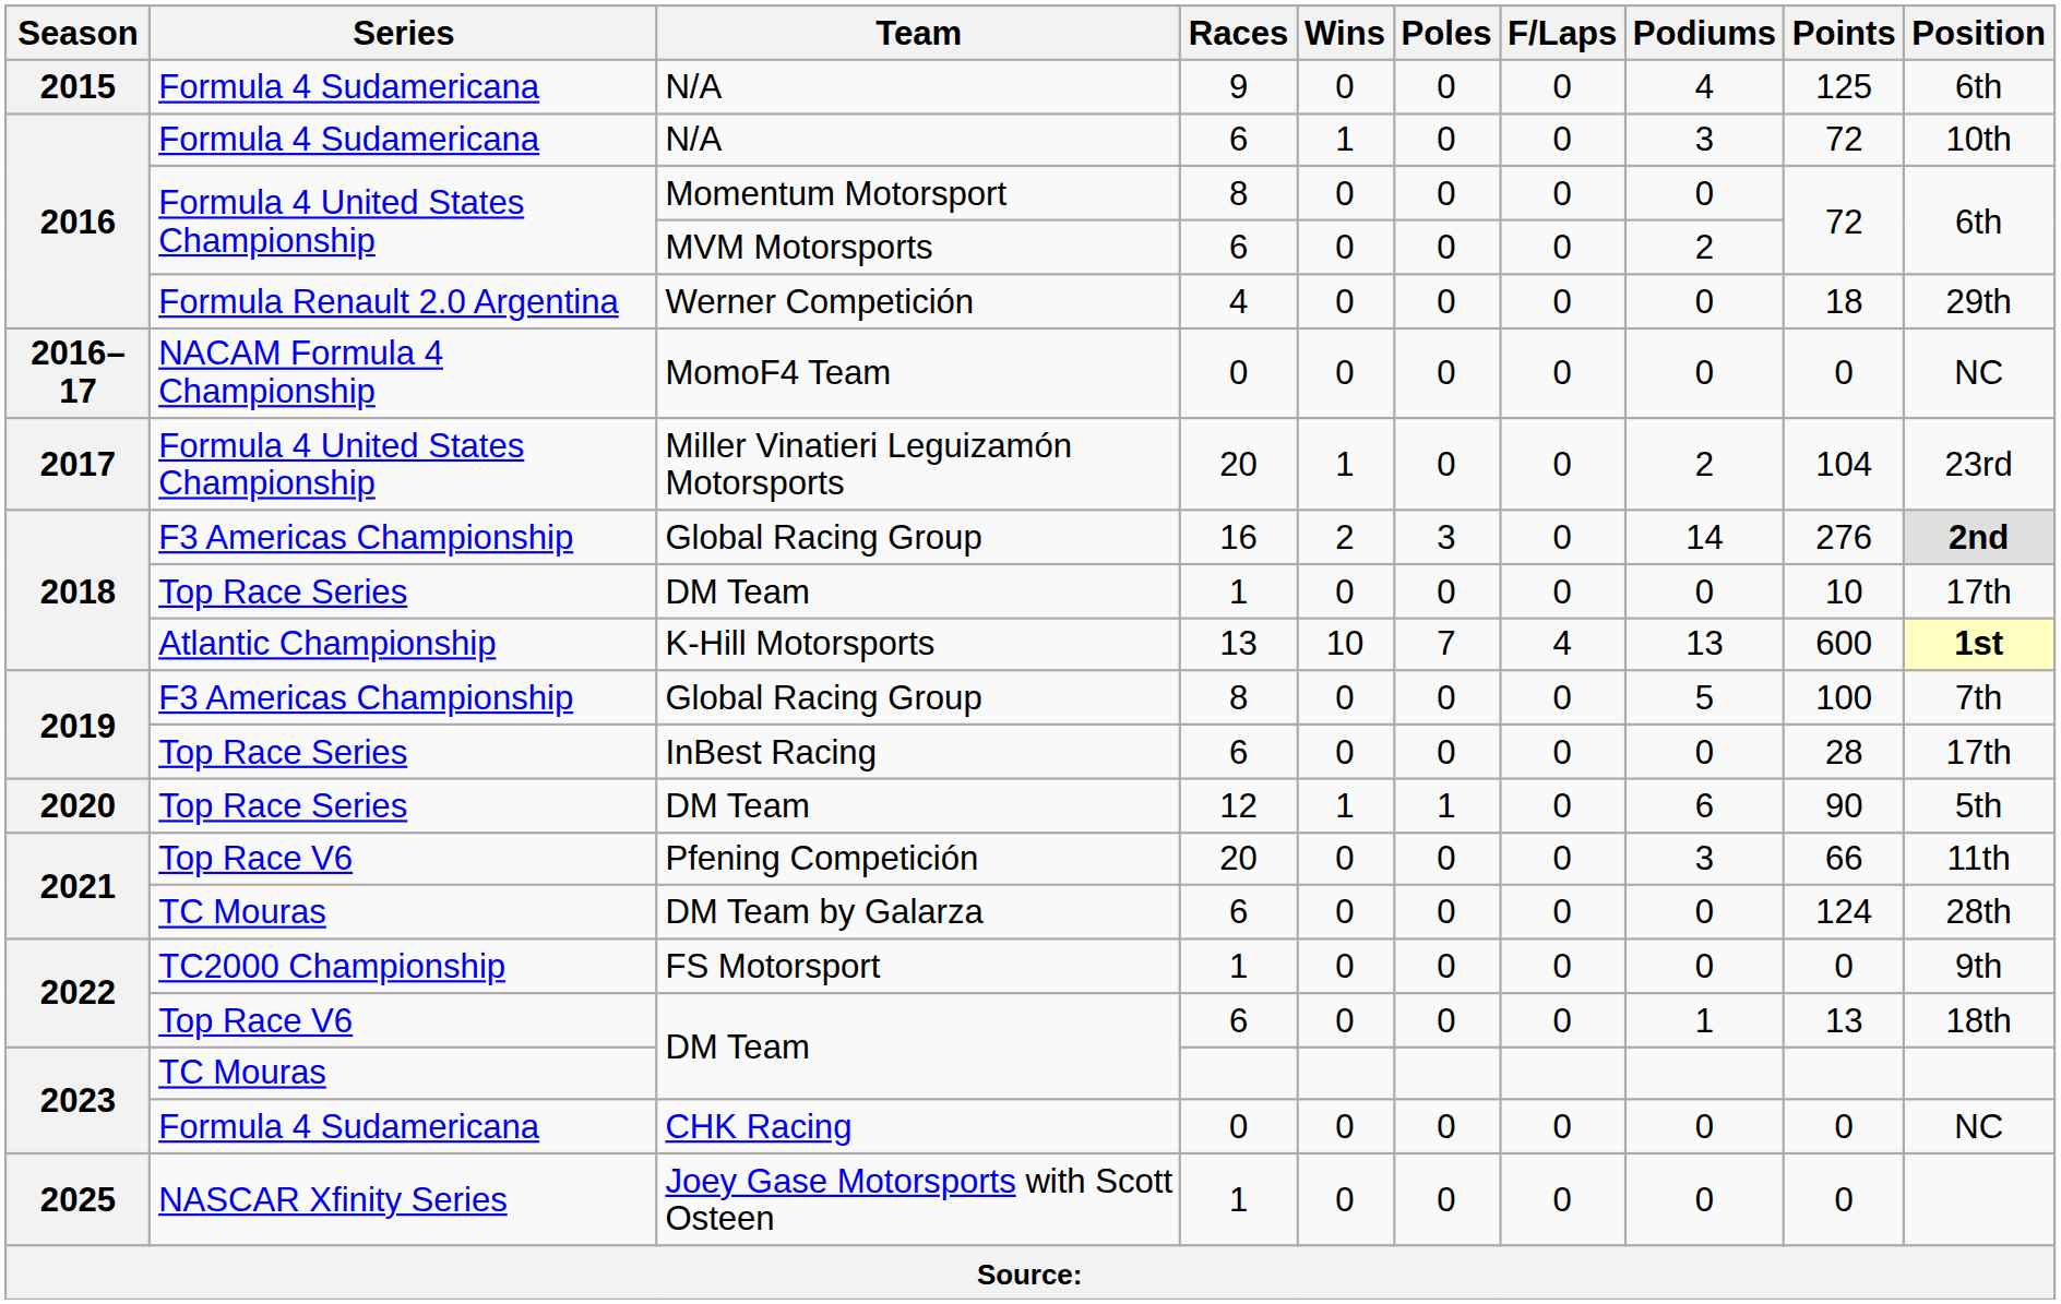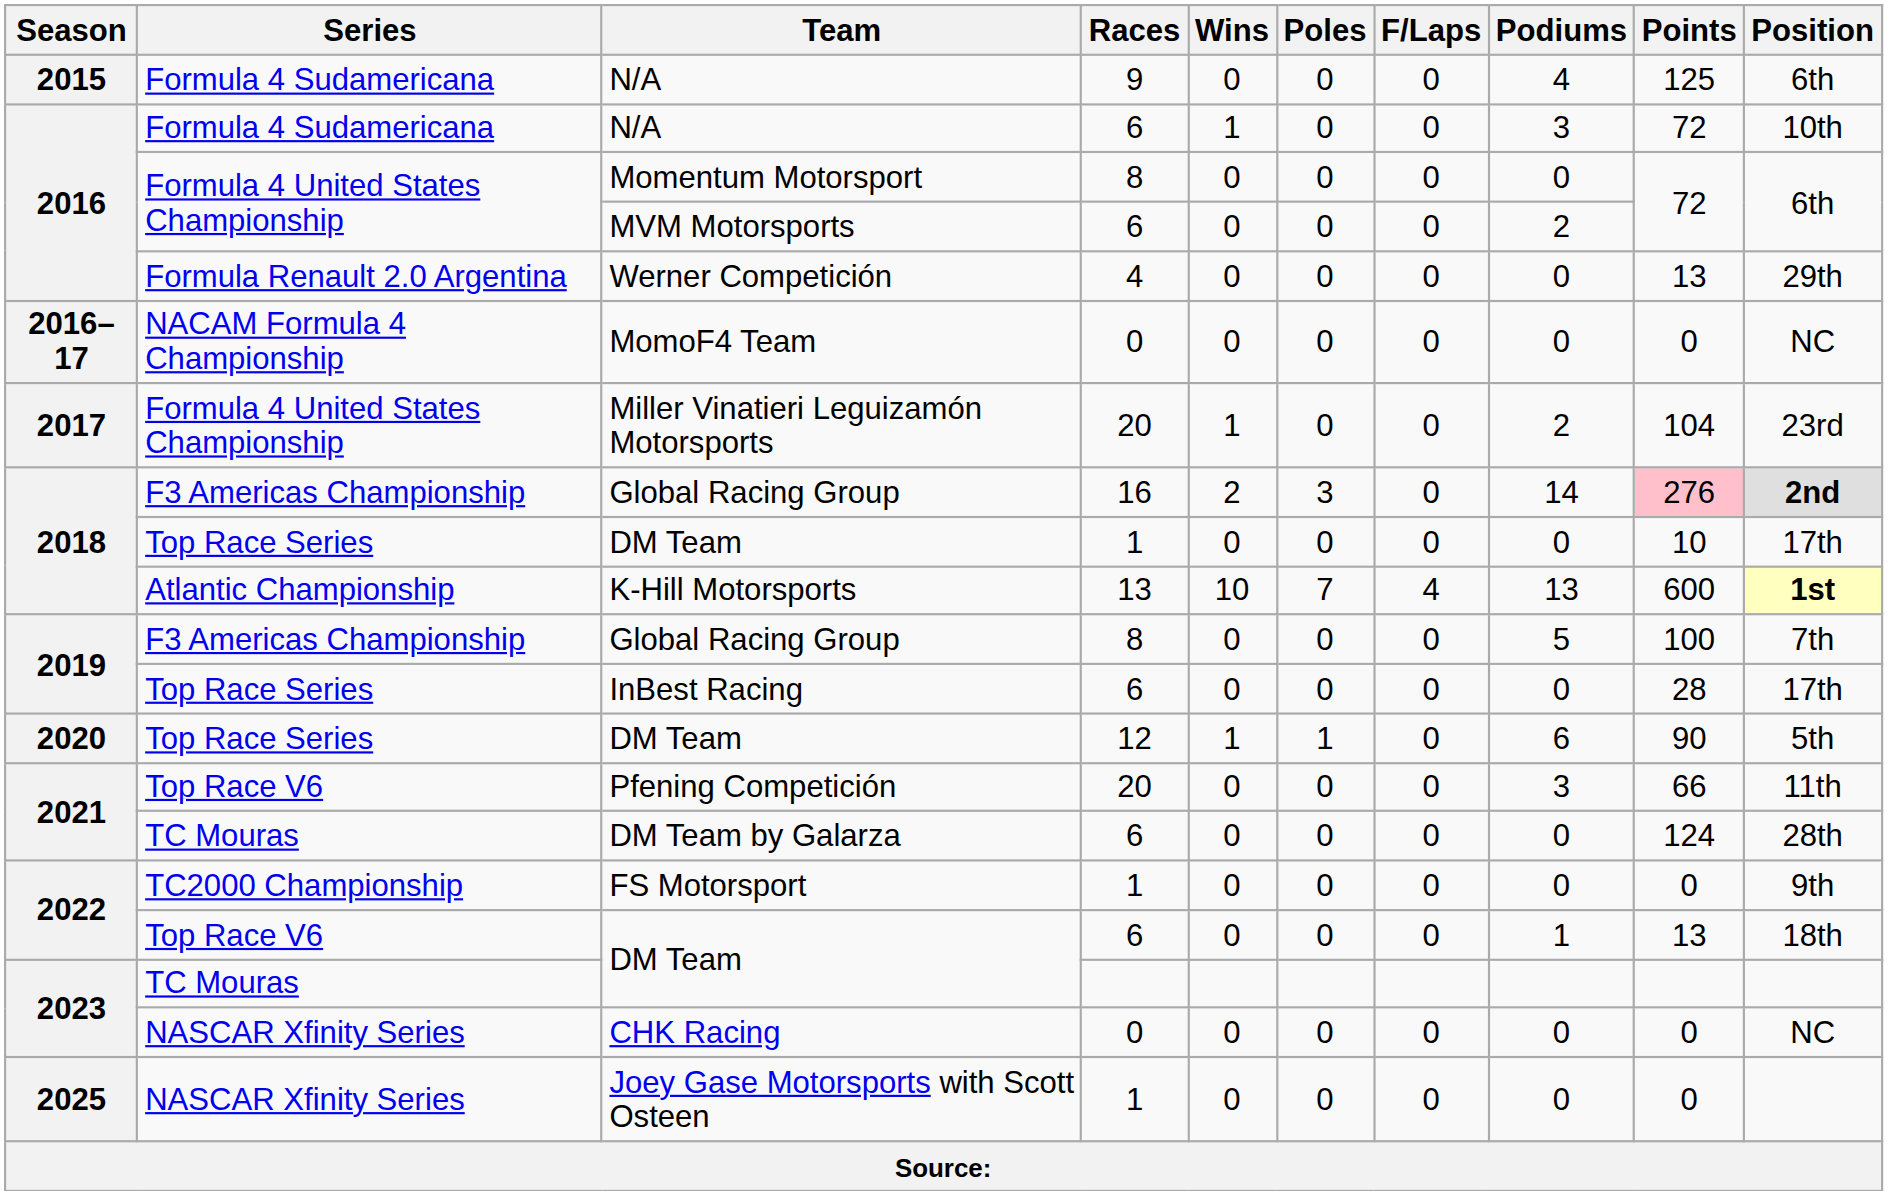Werner Competición | Points: 18 -> 13
2018 / Global Racing Group | Points: no background -> pink background
CHK Racing | Series: Formula 4 Sudamericana -> NASCAR Xfinity Series
